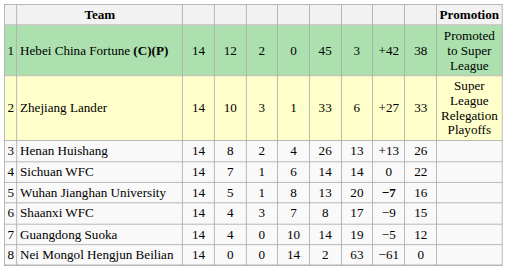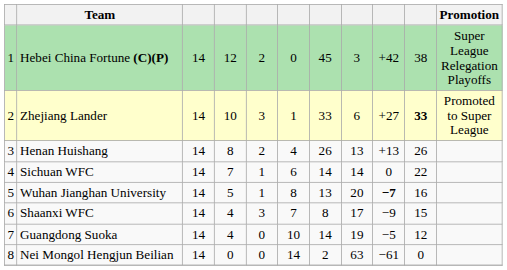Hebei China Fortune (C)(P) | Promotion: Promoted to Super League -> Super League Relegation Playoffs
Zhejiang Lander | column 10: normal -> bold
Zhejiang Lander | Promotion: Super League Relegation Playoffs -> Promoted to Super League
